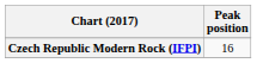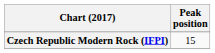Czech Republic Modern Rock (IFPI) | Peak position: 16 -> 15
